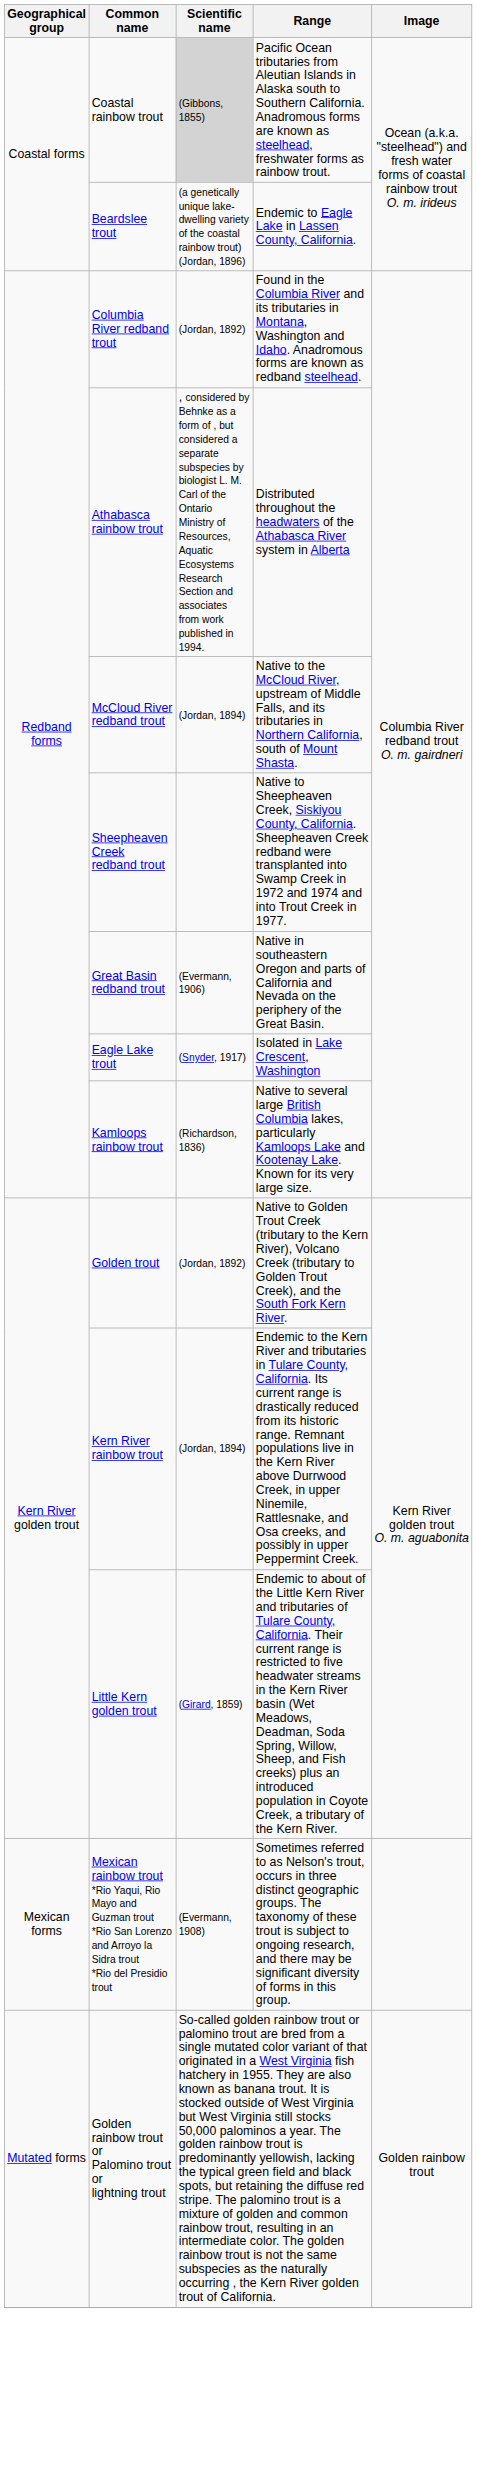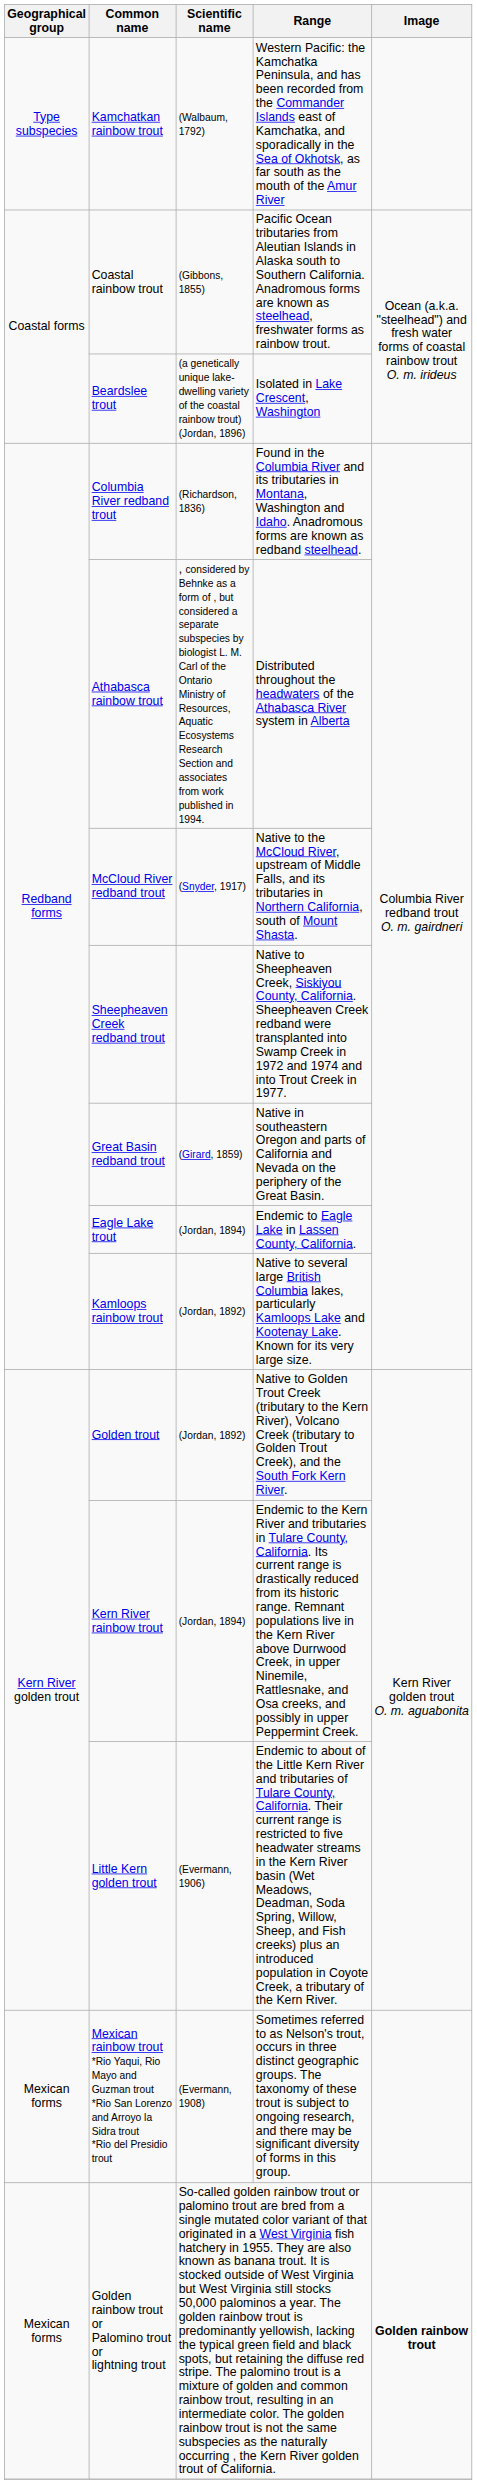+ row: Type subspecies | Kamchatkan rainbow trout | (Walbaum, 1792) | Western Pacific: the Kamchatka Peninsula, and has been recorded from the Commander Islands east of Kamchatka, and sporadically in the Sea of Okhotsk, as far south as the mouth of the Amur River
Coastal rainbow trout | Scientific name: lightgrey background -> no background
Beardslee trout | Range: Endemic to Eagle Lake in Lassen County, California. -> Isolated in Lake Crescent, Washington
Columbia River redband trout | Scientific name: (Jordan, 1892) -> (Richardson, 1836)
McCloud River redband trout | Scientific name: (Jordan, 1894) -> (Snyder, 1917)
Great Basin redband trout | Scientific name: (Evermann, 1906) -> (Girard, 1859)
Eagle Lake trout | Scientific name: (Snyder, 1917) -> (Jordan, 1894)
Eagle Lake trout | Range: Isolated in Lake Crescent, Washington -> Endemic to Eagle Lake in Lassen County, California.
Kamloops rainbow trout | Scientific name: (Richardson, 1836) -> (Jordan, 1892)
Little Kern golden trout | Scientific name: (Girard, 1859) -> (Evermann, 1906)
Golden rainbow trout or Palomino trout or lightning trout | Geographical group: Mutated forms -> Mexican forms
Golden rainbow trout or Palomino trout or lightning trout | Image: normal -> bold
